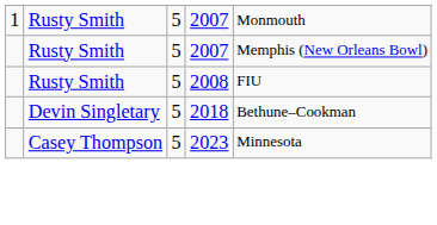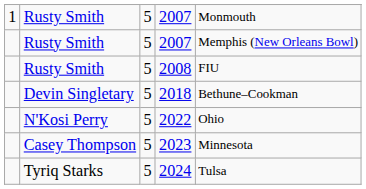+ row: N'Kosi Perry | 5 | 2022 | Ohio
+ row: Tyriq Starks | 5 | 2024 | Tulsa
